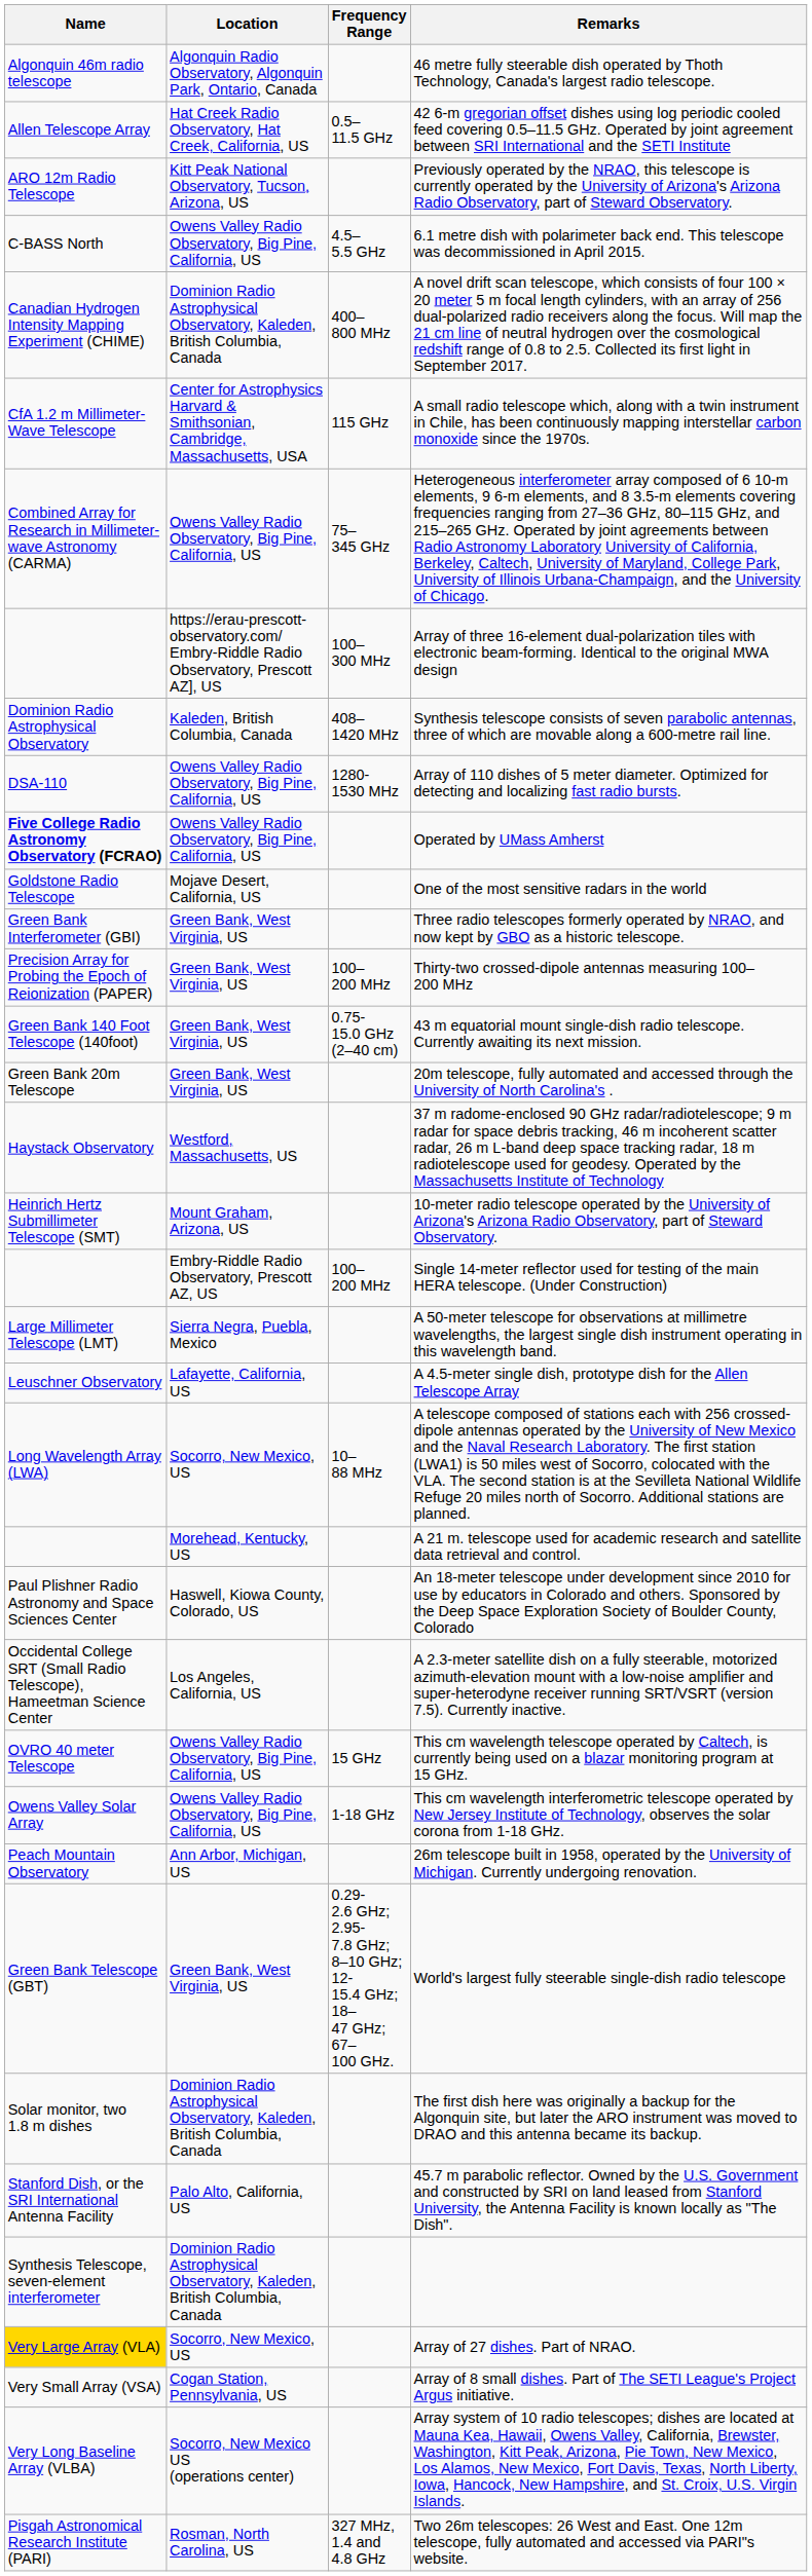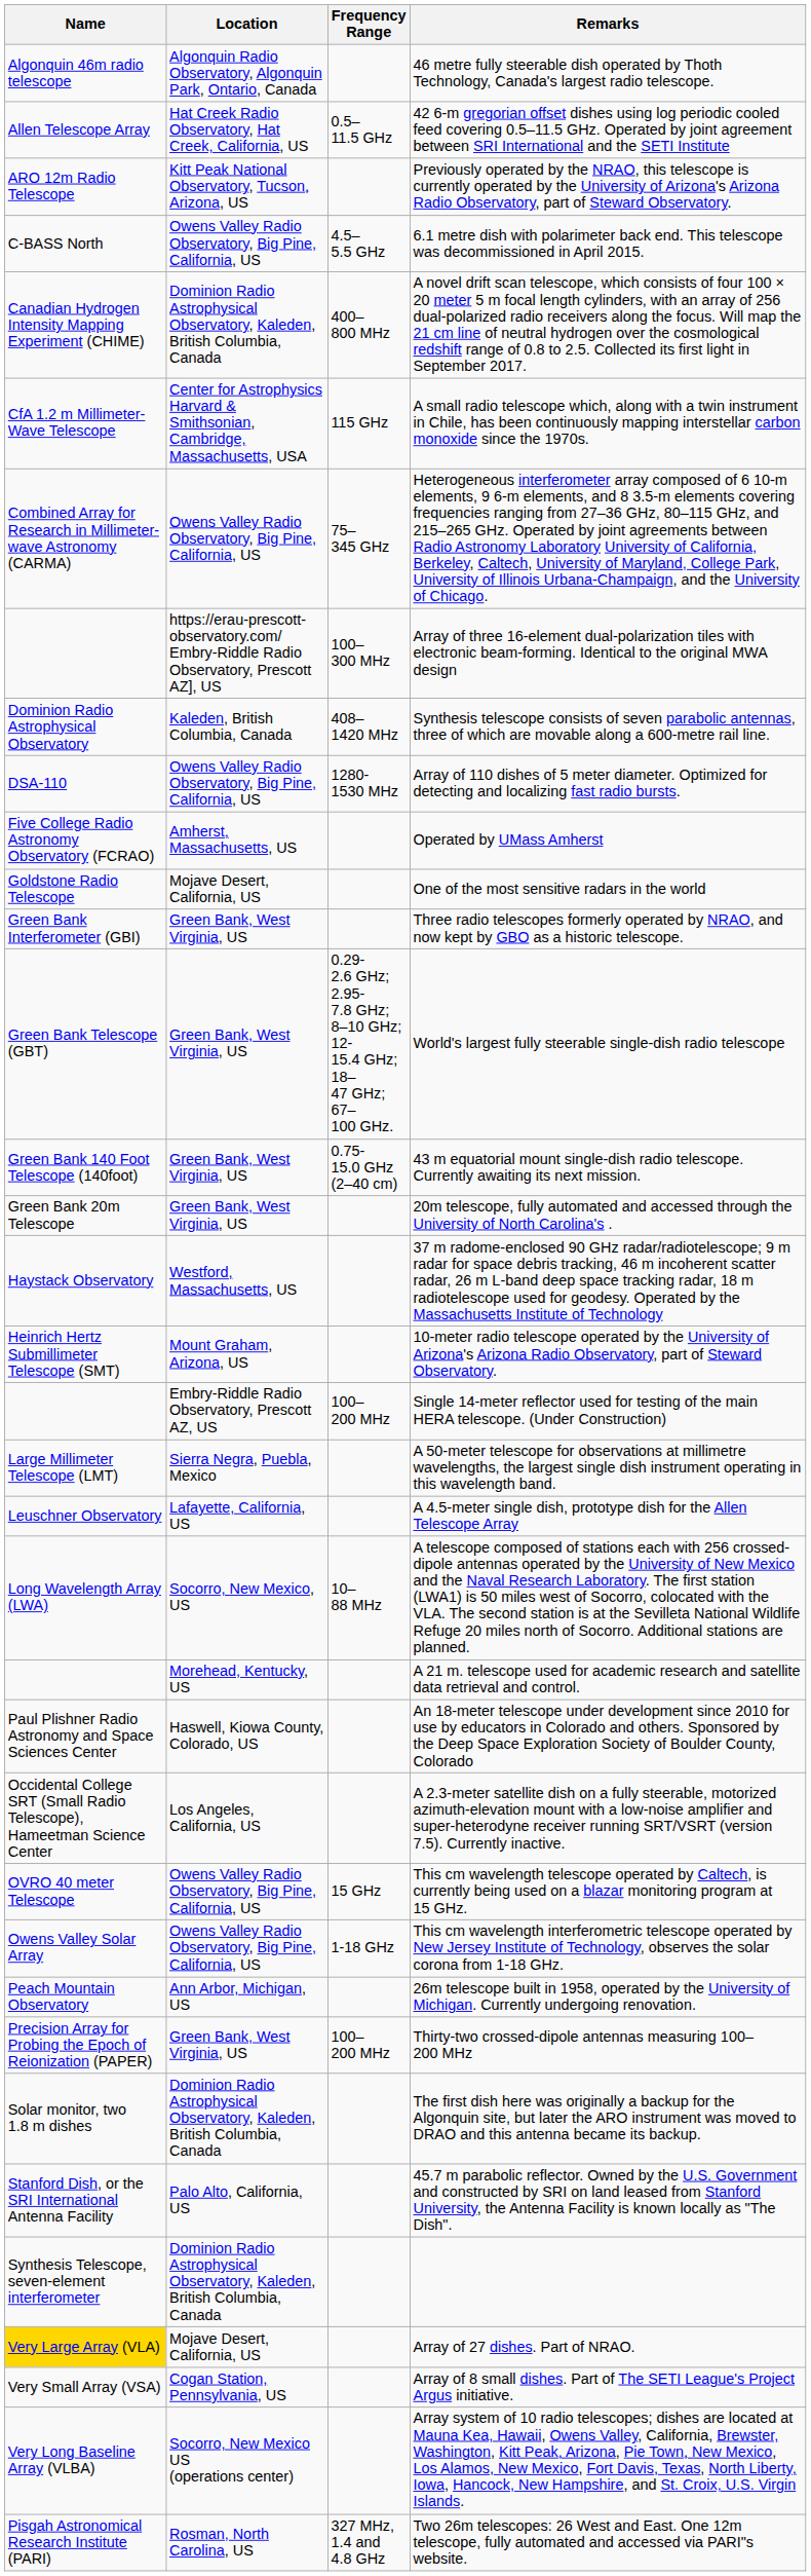Operated by UMass Amherst | Name: bold -> normal
Operated by UMass Amherst | Location: Owens Valley Radio Observatory, Big Pine, California, US -> Amherst, Massachusetts, US
rows swapped: World's largest fully steerable single-dish radio telescope <-> Thirty-two crossed-dipole antennas measuring 100–200 MHz
Array of 27 dishes. Part of NRAO. | Location: Socorro, New Mexico, US -> Mojave Desert, California, US
